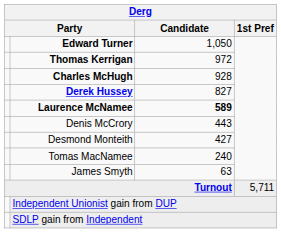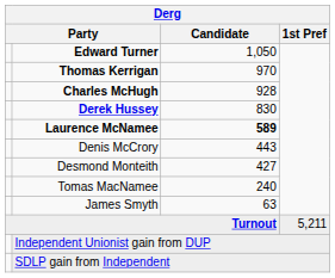Thomas Kerrigan | Candidate: 972 -> 970
Derek Hussey | Candidate: 827 -> 830
Turnout | 1st Pref: 5,711 -> 5,211
